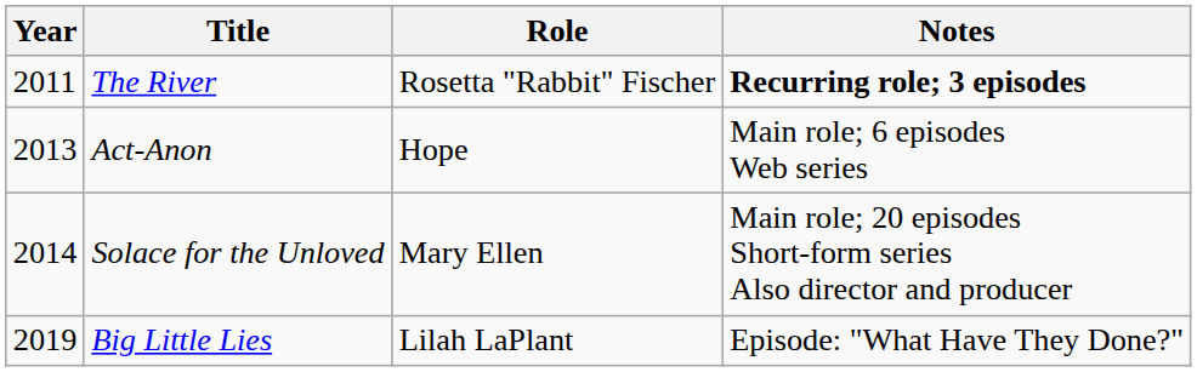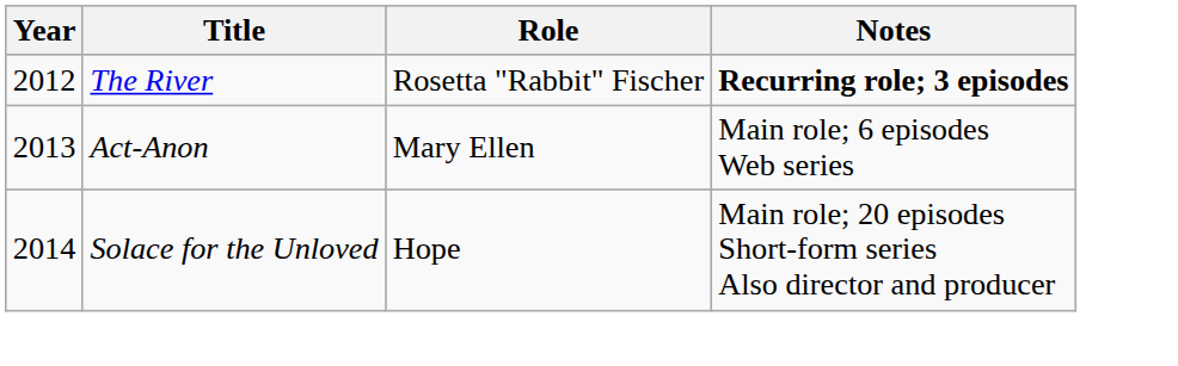The River | Year: 2011 -> 2012
Act-Anon | Role: Hope -> Mary Ellen
Solace for the Unloved | Role: Mary Ellen -> Hope
- row: 2019 | Big Little Lies | Lilah LaPlant | Episode: "What Have They Done?"
